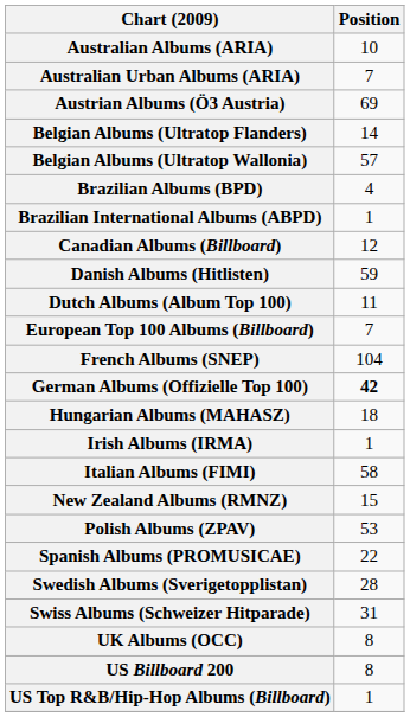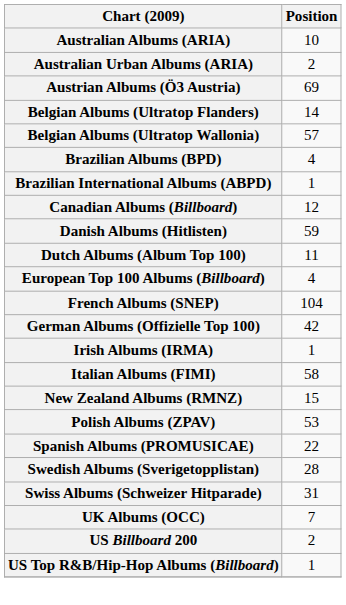Australian Urban Albums (ARIA) | Position: 7 -> 2
European Top 100 Albums (Billboard) | Position: 7 -> 4
German Albums (Offizielle Top 100) | Position: bold -> normal
- row: Hungarian Albums (MAHASZ) | 18
UK Albums (OCC) | Position: 8 -> 7
US Billboard 200 | Position: 8 -> 2
